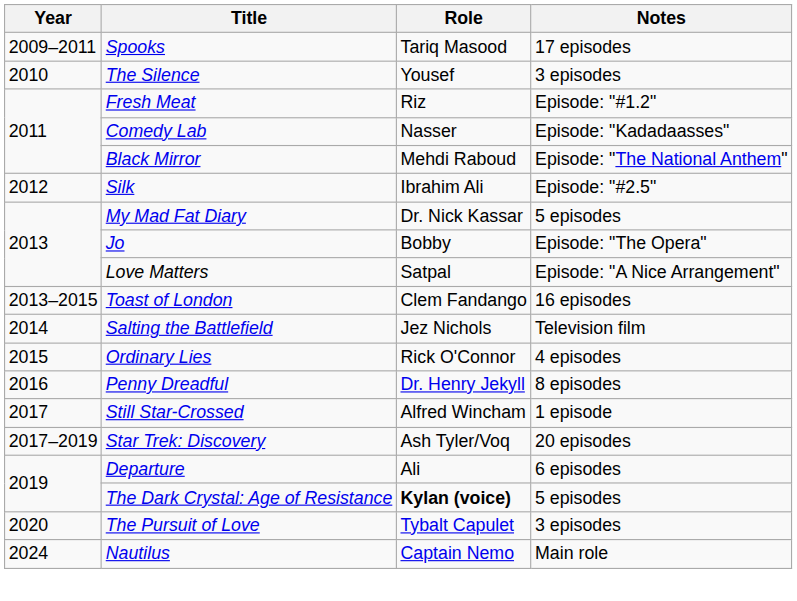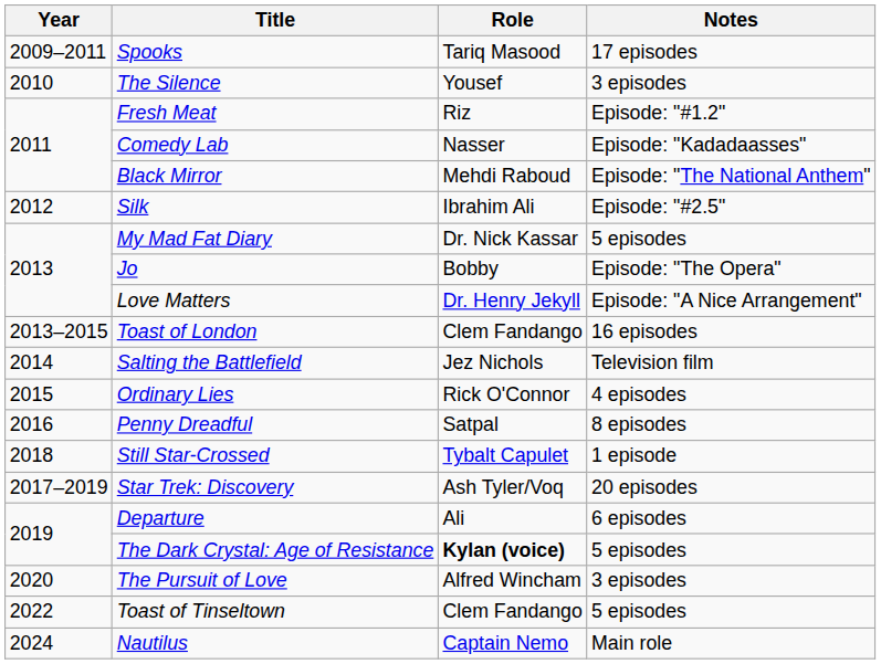Love Matters | Role: Satpal -> Dr. Henry Jekyll
Penny Dreadful | Role: Dr. Henry Jekyll -> Satpal
Still Star-Crossed | Year: 2017 -> 2018
Still Star-Crossed | Role: Alfred Wincham -> Tybalt Capulet
The Pursuit of Love | Role: Tybalt Capulet -> Alfred Wincham
+ row: 2022 | Toast of Tinseltown | Clem Fandango | 5 episodes
